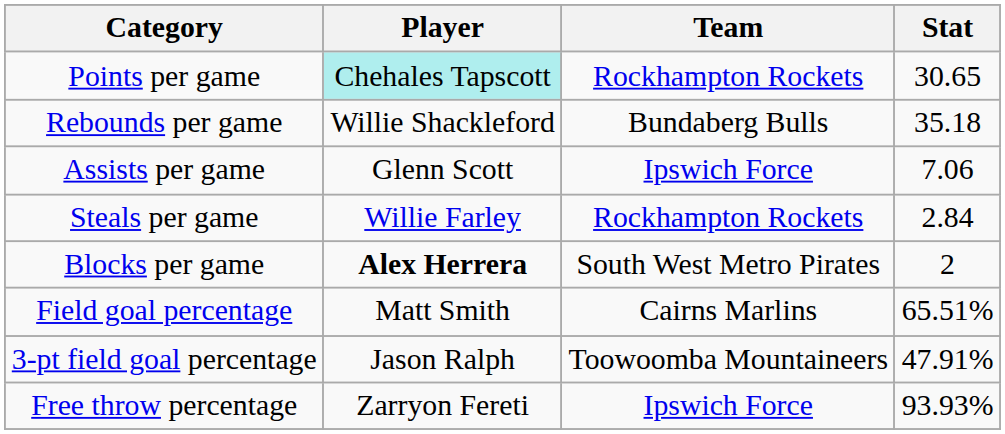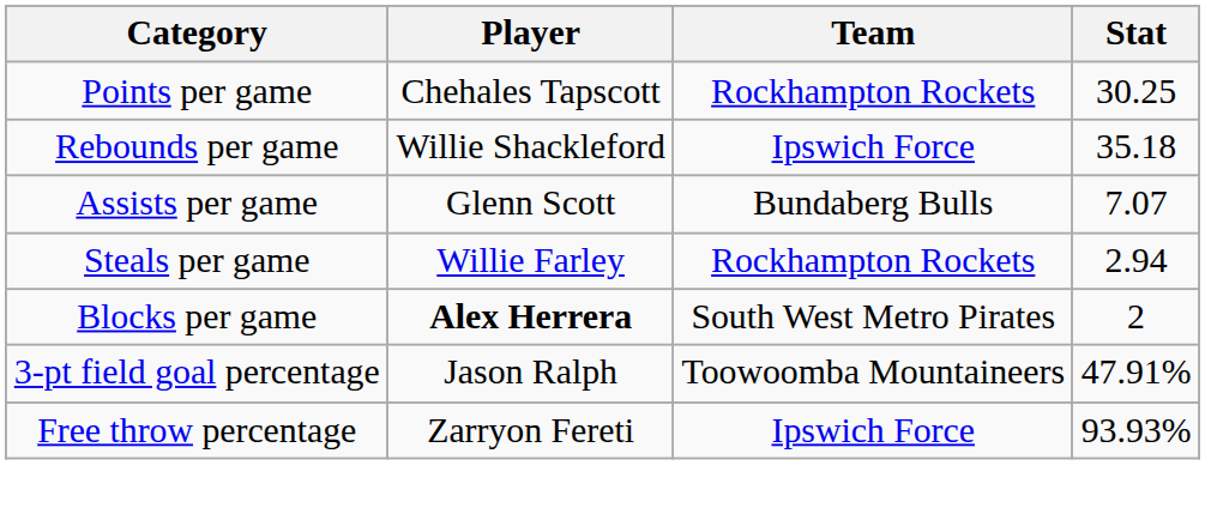Points per game | Player: paleturquoise background -> no background
Points per game | Stat: 30.65 -> 30.25
Rebounds per game | Team: Bundaberg Bulls -> Ipswich Force
Assists per game | Team: Ipswich Force -> Bundaberg Bulls
Assists per game | Stat: 7.06 -> 7.07
Steals per game | Stat: 2.84 -> 2.94
- row: Field goal percentage | Matt Smith | Cairns Marlins | 65.51%
